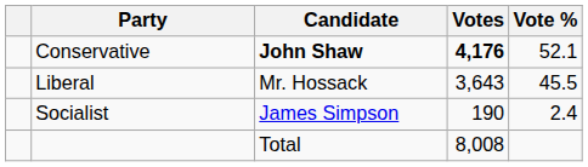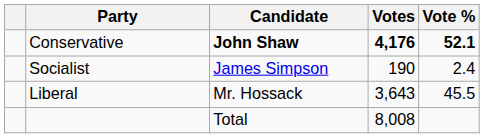Conservative | Vote %: normal -> bold
rows swapped: Liberal <-> Socialist
